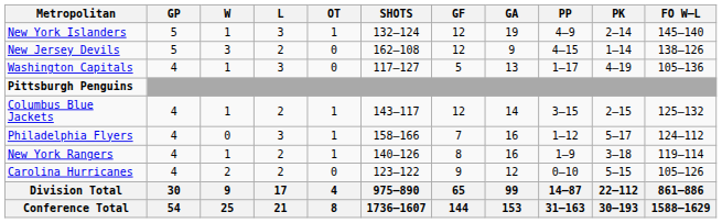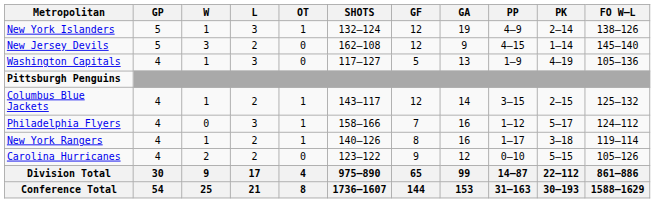New York Islanders | FO W–L: 145–140 -> 138–126
New Jersey Devils | FO W–L: 138–126 -> 145–140
Washington Capitals | PP: 1–17 -> 1–9
New York Rangers | PP: 1–9 -> 1–17
